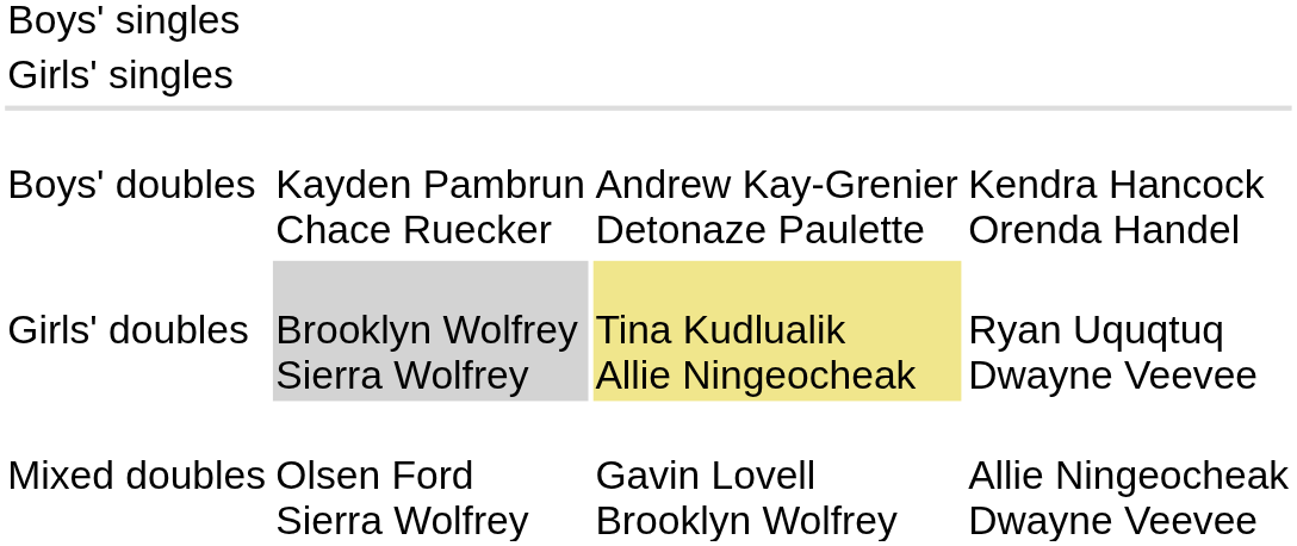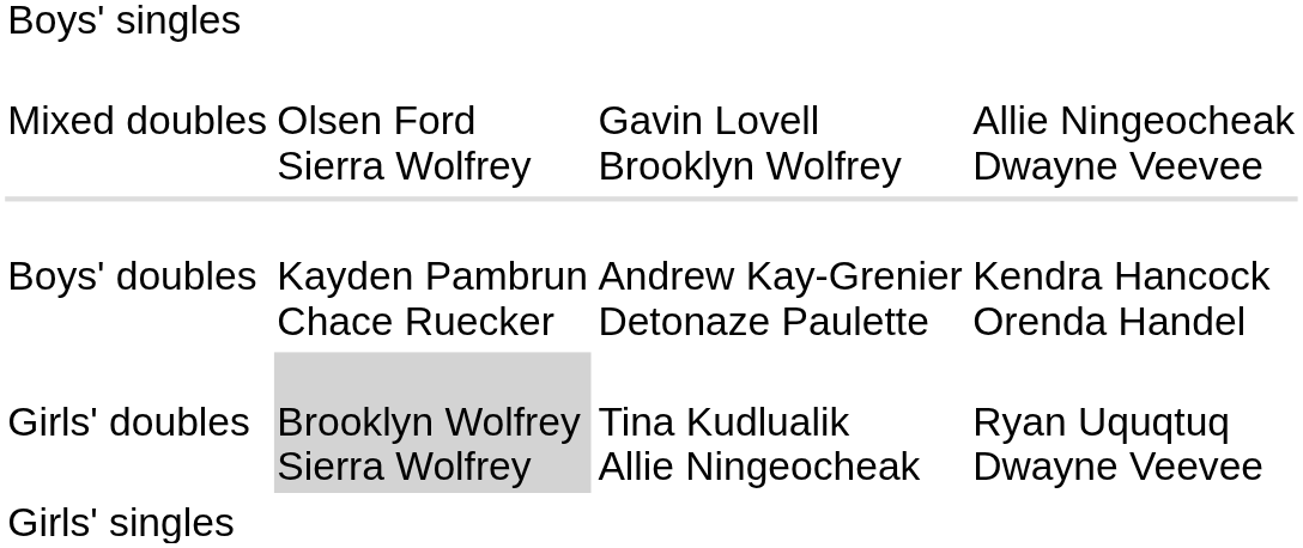rows swapped: Girls' singles <-> Mixed doubles
Girls' doubles | column 3: khaki background -> no background
